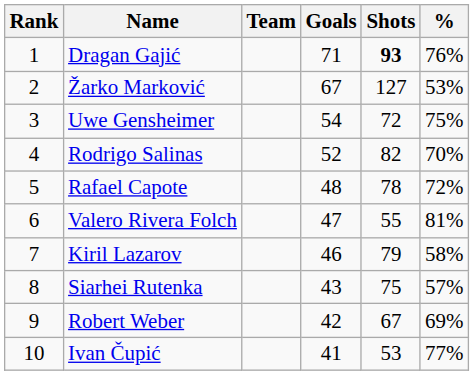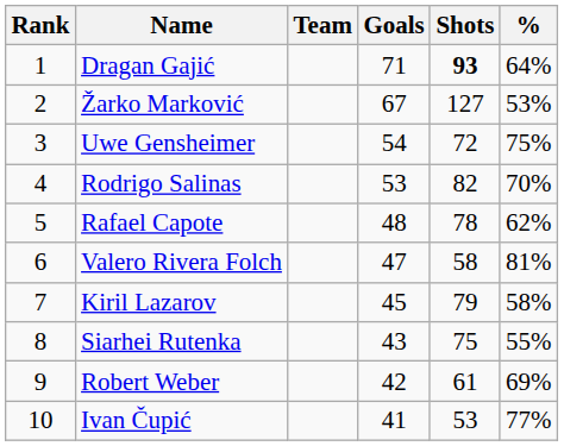Dragan Gajić | %: 76% -> 64%
Rodrigo Salinas | Goals: 52 -> 53
Rafael Capote | %: 72% -> 62%
Valero Rivera Folch | Shots: 55 -> 58
Kiril Lazarov | Goals: 46 -> 45
Siarhei Rutenka | %: 57% -> 55%
Robert Weber | Shots: 67 -> 61
